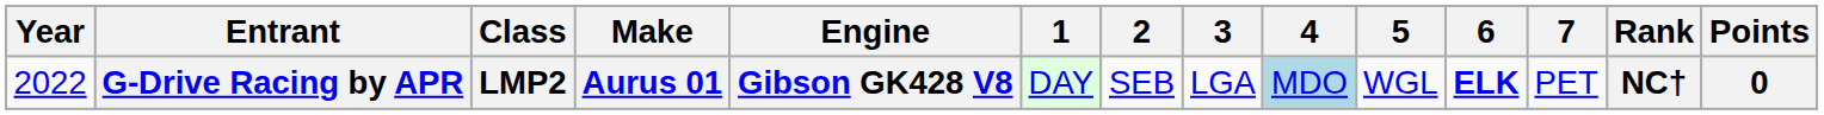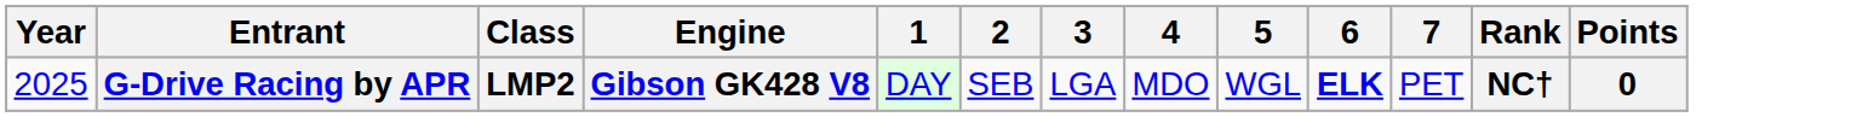- column: Make | Aurus 01
G-Drive Racing by APR | Year: 2022 -> 2025
G-Drive Racing by APR | 4: lightblue background -> no background
